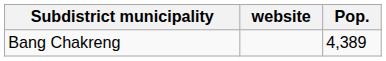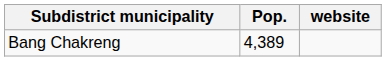columns swapped: Pop. <-> website
